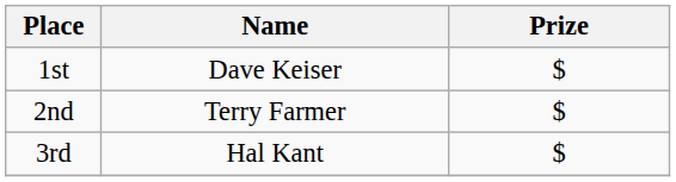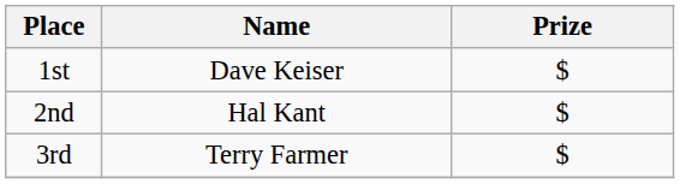2nd | Name: Terry Farmer -> Hal Kant
3rd | Name: Hal Kant -> Terry Farmer
